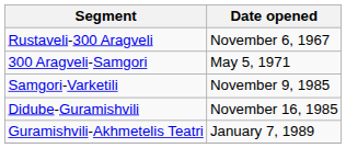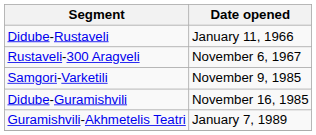+ row: Didube-Rustaveli | January 11, 1966
- row: 300 Aragveli-Samgori | May 5, 1971
